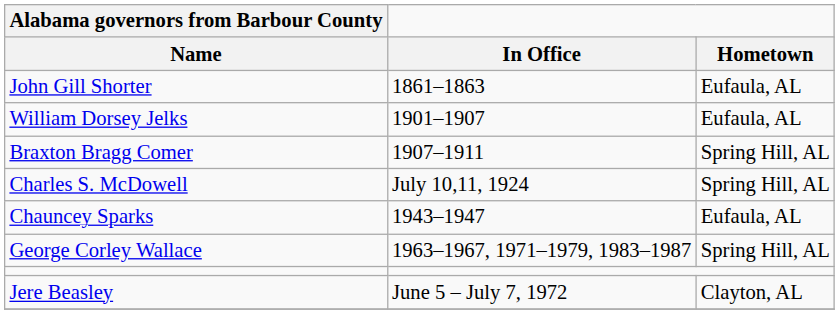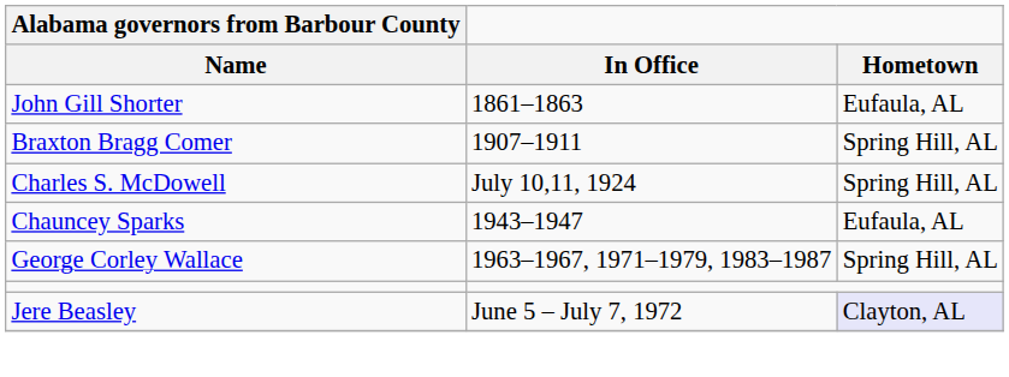- row: William Dorsey Jelks | 1901–1907 | Eufaula, AL
Jere Beasley | Hometown: no background -> lavender background
